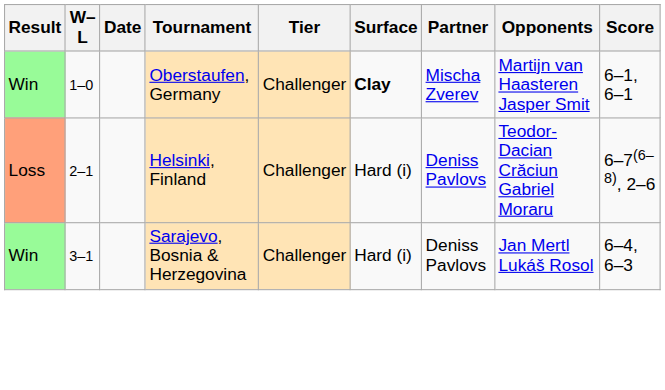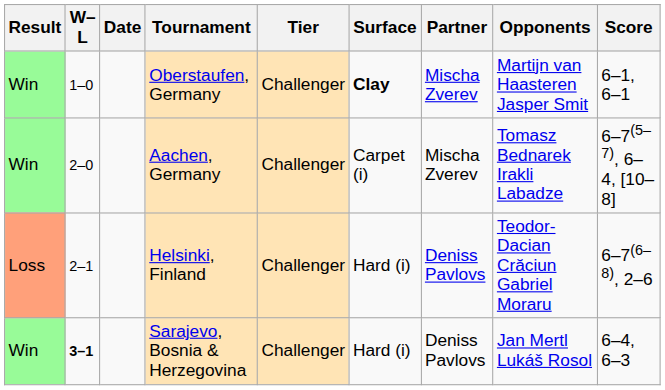+ row: Win | 2–0 | Aachen, Germany | Challenger | Carpet (i) | Mischa Zverev | Tomasz Bednarek Irakli Labadze | 6–7(5–7), 6–4, [10–8]
Sarajevo, Bosnia & Herzegovina | W–L: normal -> bold
